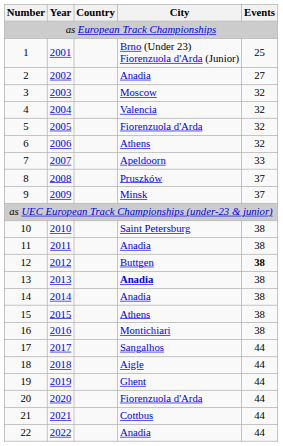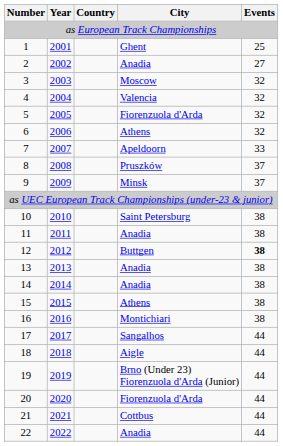1 | City: Brno (Under 23) Fiorenzuola d'Arda (Junior) -> Ghent
13 | City: bold -> normal
19 | City: Ghent -> Brno (Under 23) Fiorenzuola d'Arda (Junior)
